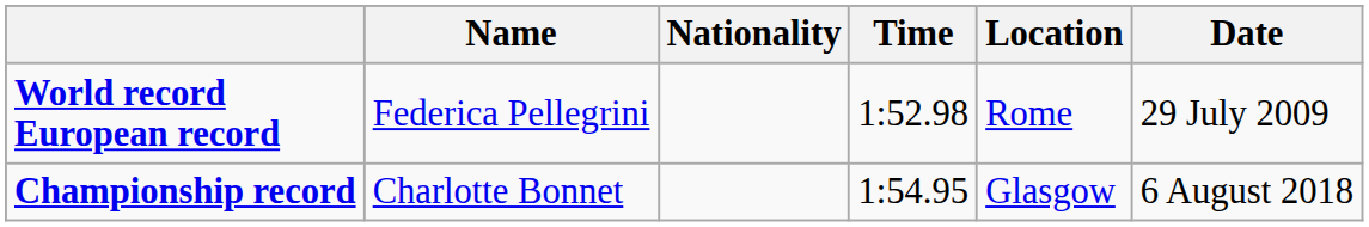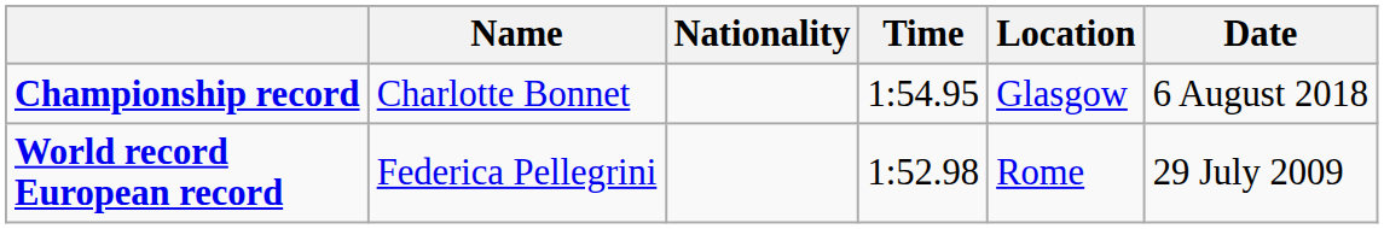rows swapped: World record European record <-> Championship record
